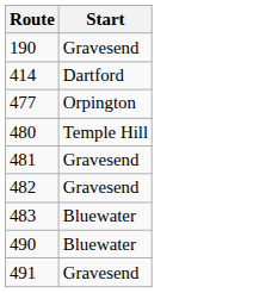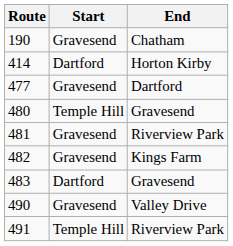+ column: End | Chatham | Horton Kirby | Dartford | Gravesend | Riverview Park | Kings Farm | Gravesend | Valley Drive | Riverview Park
477 | Start: Orpington -> Gravesend
483 | Start: Bluewater -> Dartford
490 | Start: Bluewater -> Gravesend
491 | Start: Gravesend -> Temple Hill
